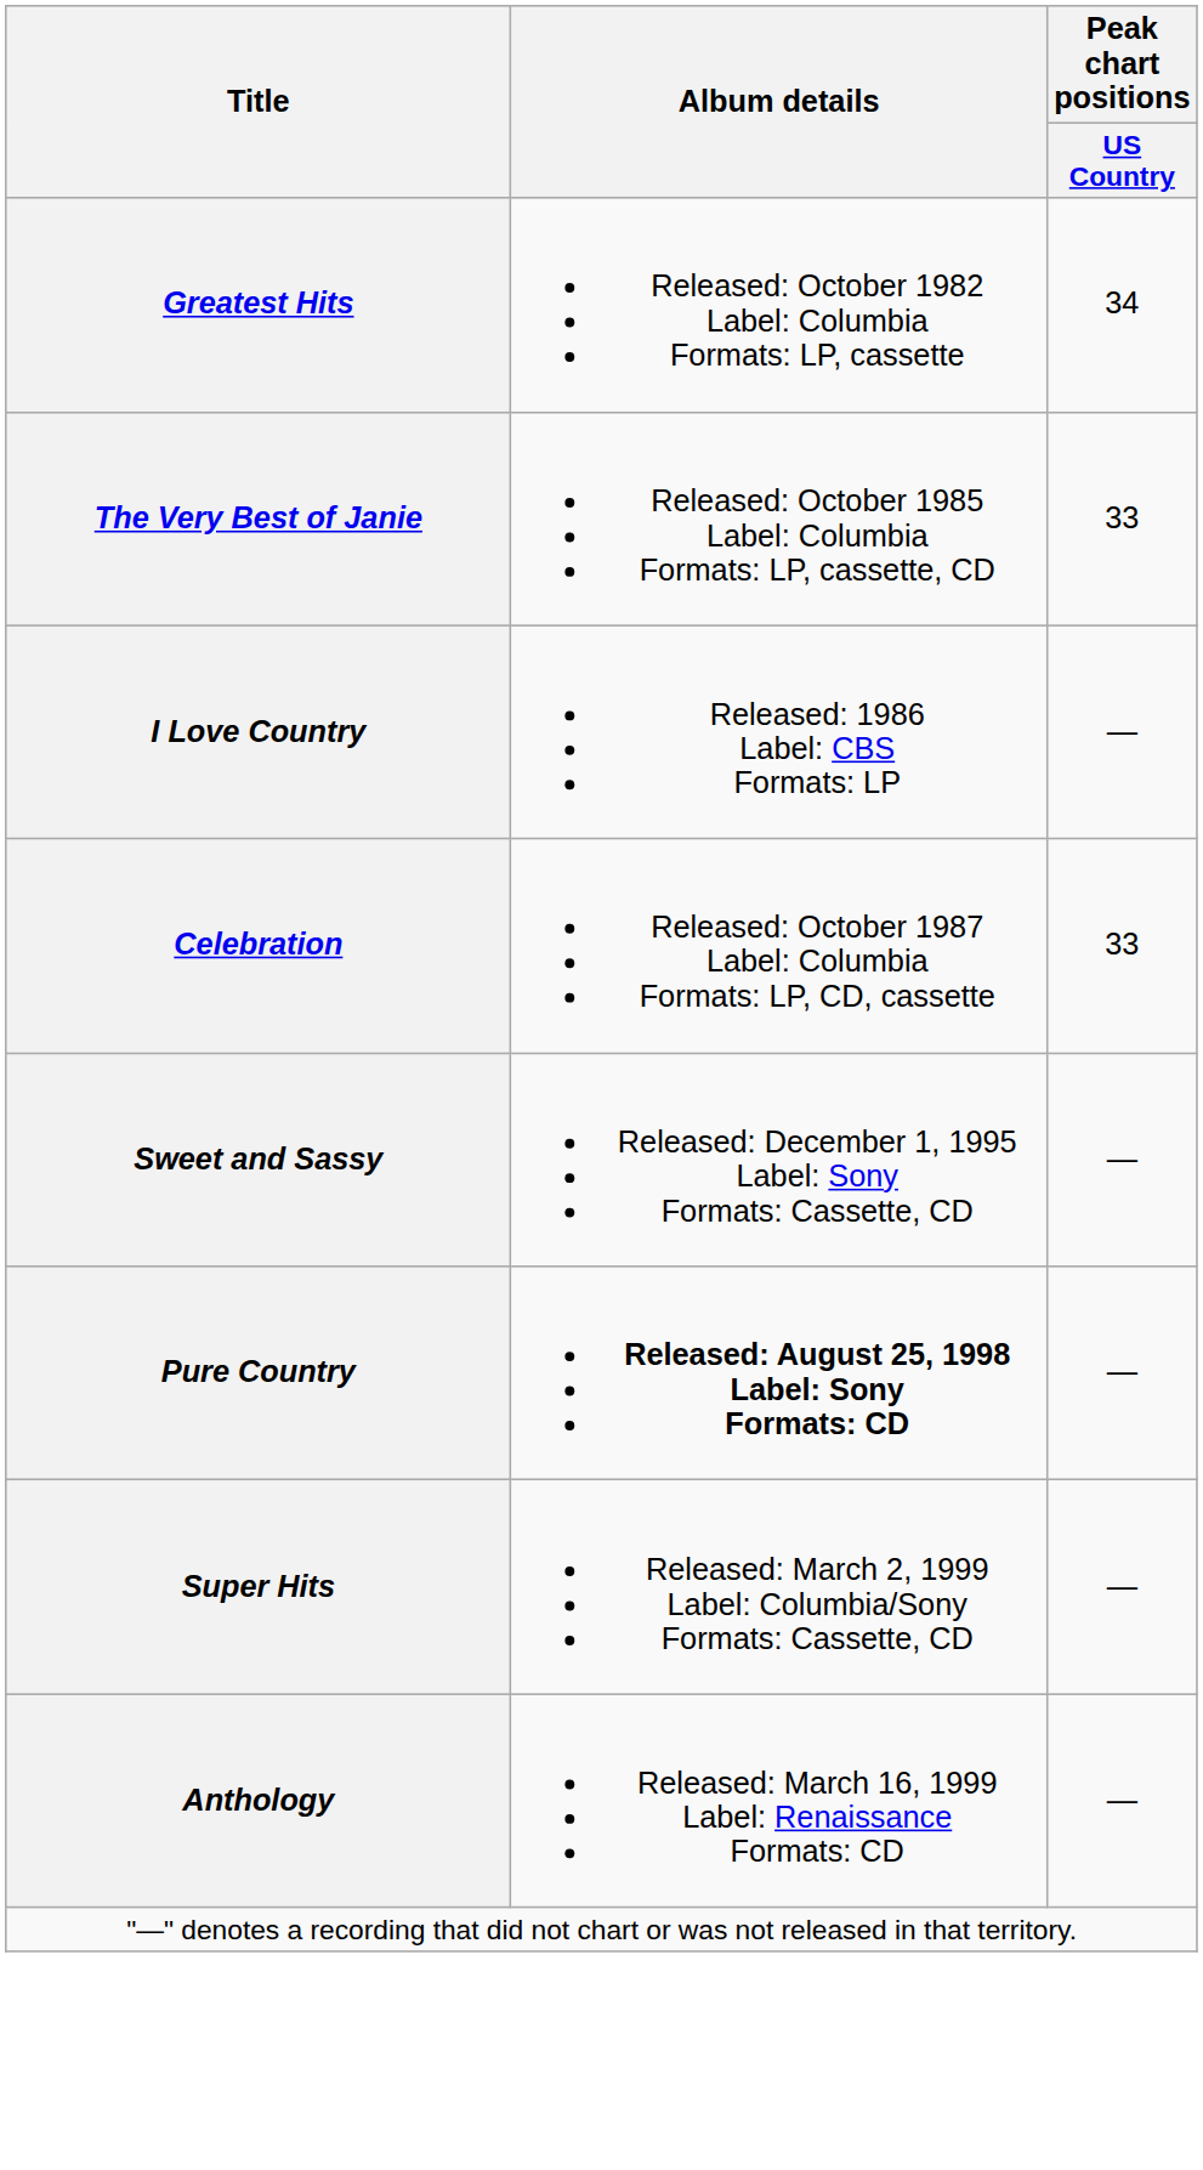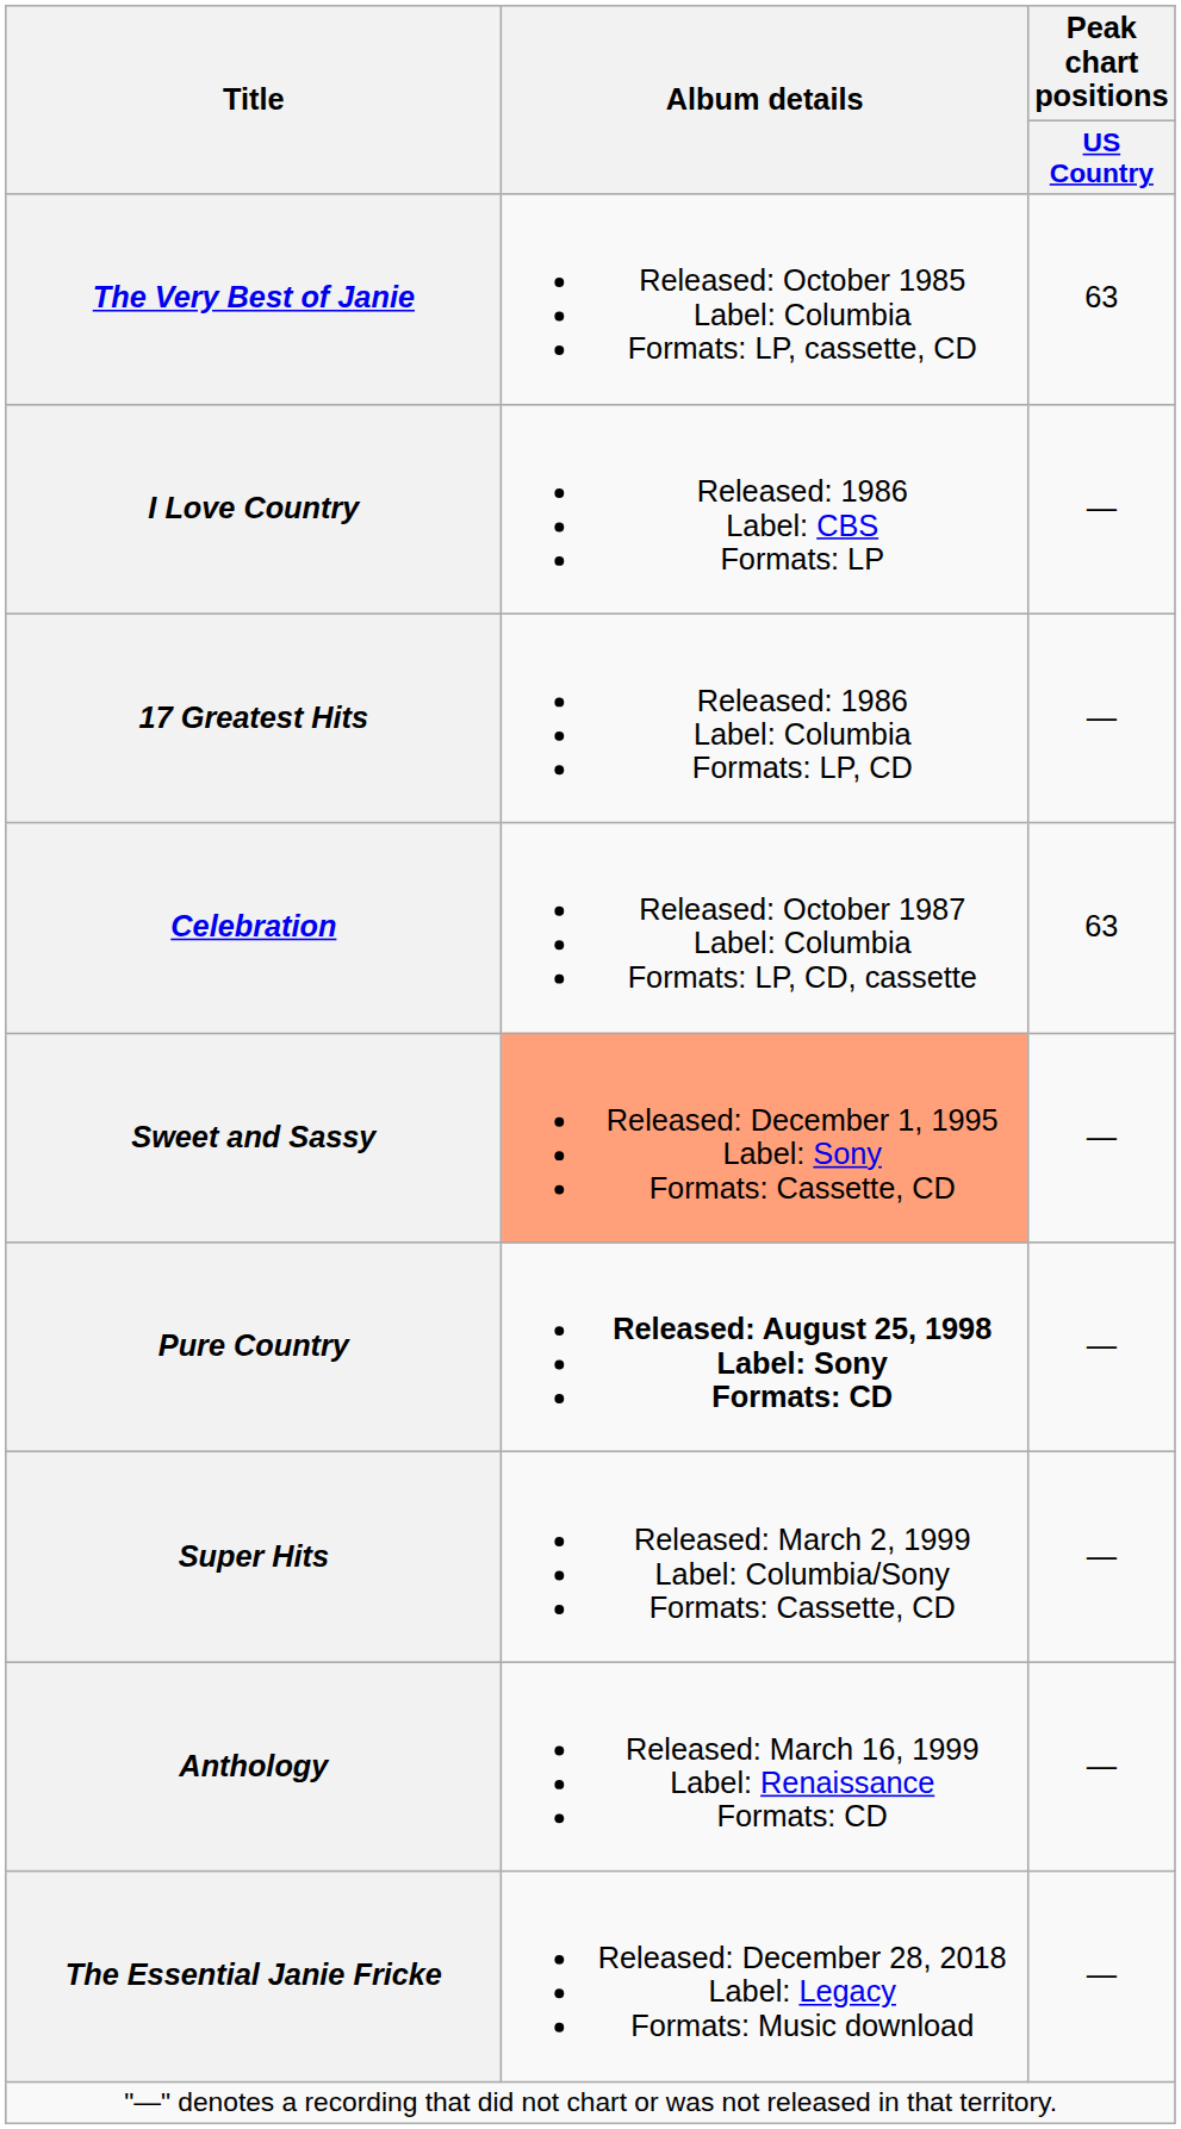- row: Greatest Hits | Released: October 1982 Label: Columbia Formats: LP, cassette | 34
The Very Best of Janie | Peak chart positions / US Country: 33 -> 63
+ row: 17 Greatest Hits | Released: 1986 Label: Columbia Formats: LP, CD | —
Celebration | Peak chart positions / US Country: 33 -> 63
Sweet and Sassy | Album details: no background -> lightsalmon background
+ row: The Essential Janie Fricke | Released: December 28, 2018 Label: Legacy Formats: Music download | —
